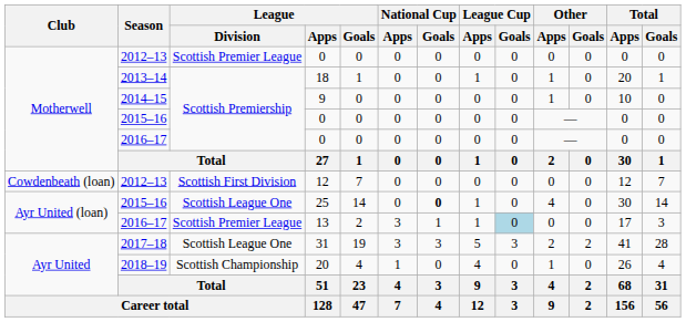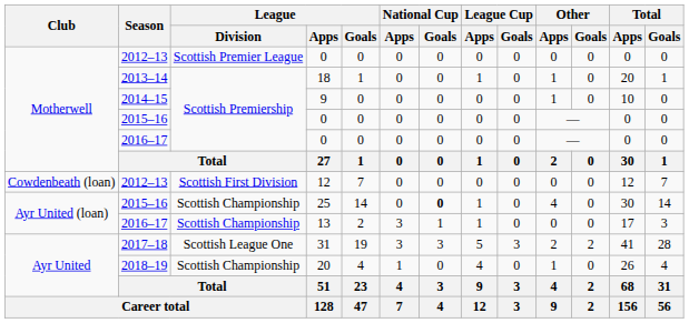25 | League / Division: Scottish League One -> Scottish Championship
13 | League / Division: Scottish Premier League -> Scottish Championship
13 | League Cup / Goals: lightblue background -> no background
